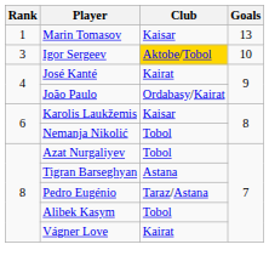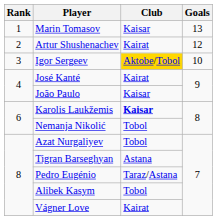+ row: 2 | Artur Shushenachev | Kairat | 12
João Paulo | Club: Ordabasy/Kairat -> Kaisar
Karolis Laukžemis | Club: normal -> bold
